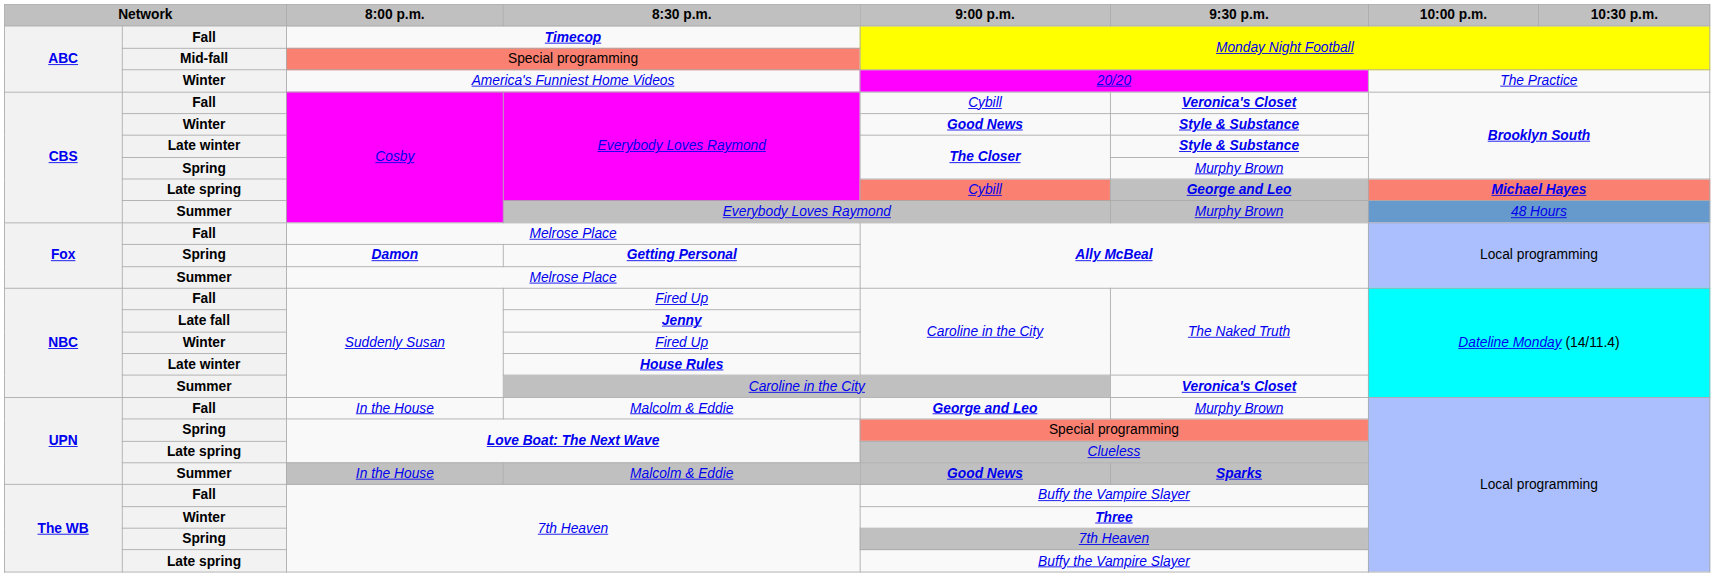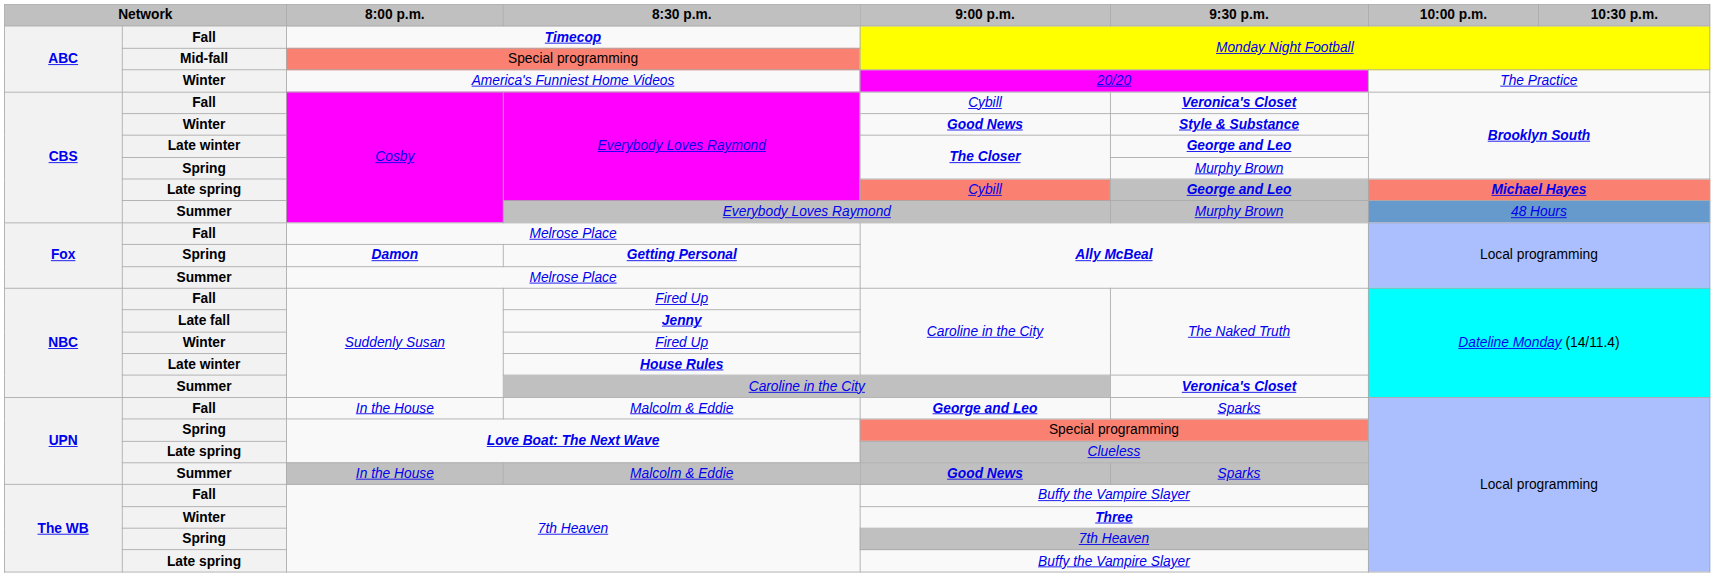Late winter / Everybody Loves Raymond | 9:30 p.m.: Style & Substance -> George and Leo
Fall / Malcolm & Eddie | 9:30 p.m.: Murphy Brown -> Sparks
Summer / Malcolm & Eddie | 9:30 p.m.: bold -> normal
